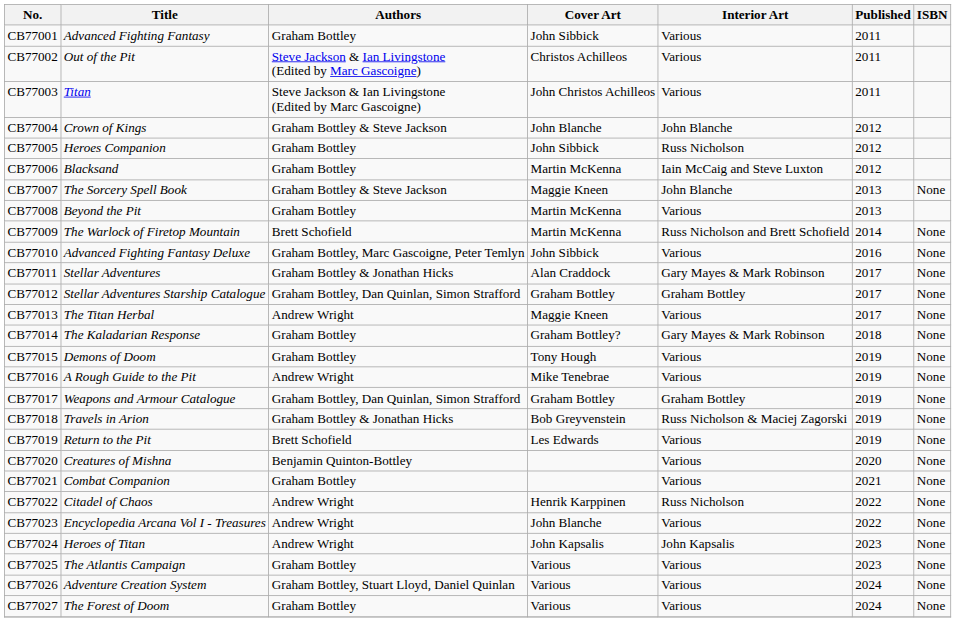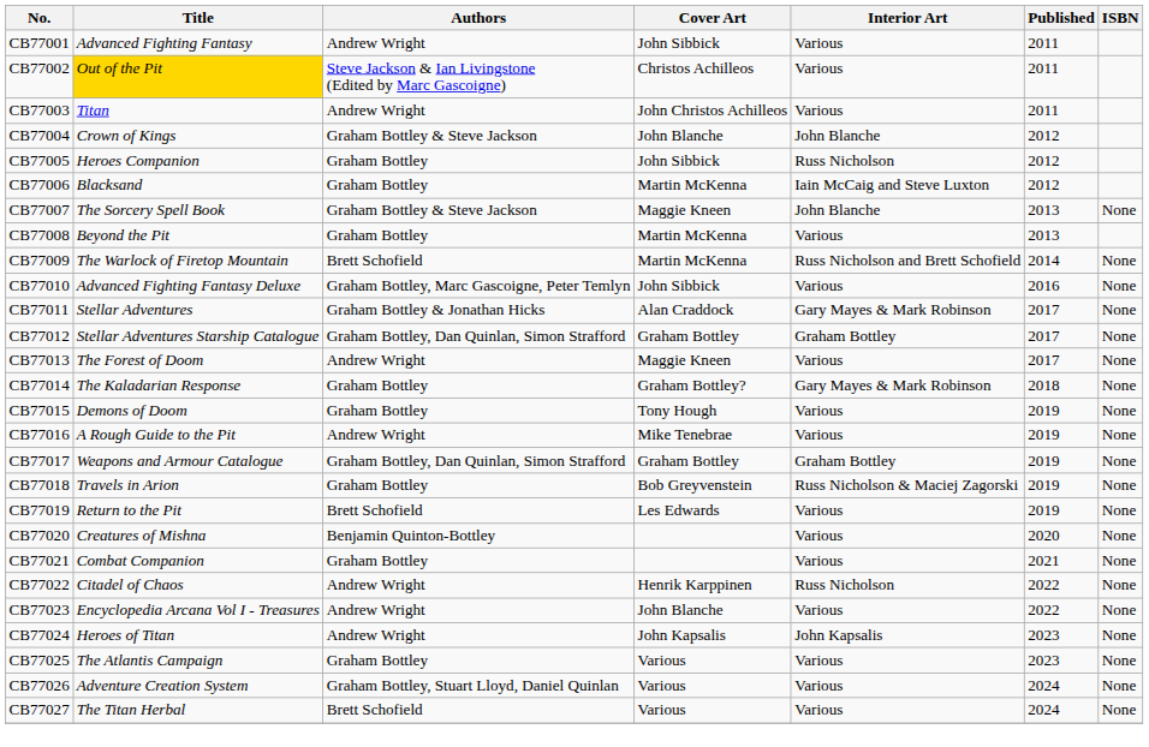CB77001 | Authors: Graham Bottley -> Andrew Wright
CB77002 | Title: no background -> gold background
CB77003 | Authors: Steve Jackson & Ian Livingstone (Edited by Marc Gascoigne) -> Andrew Wright
CB77013 | Title: The Titan Herbal -> The Forest of Doom
CB77018 | Authors: Graham Bottley & Jonathan Hicks -> Graham Bottley
CB77027 | Title: The Forest of Doom -> The Titan Herbal
CB77027 | Authors: Graham Bottley -> Brett Schofield
